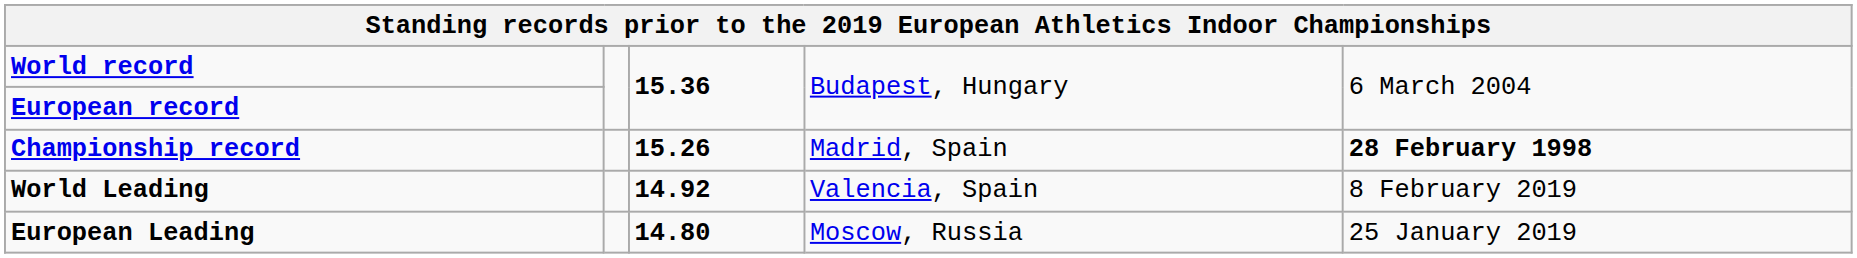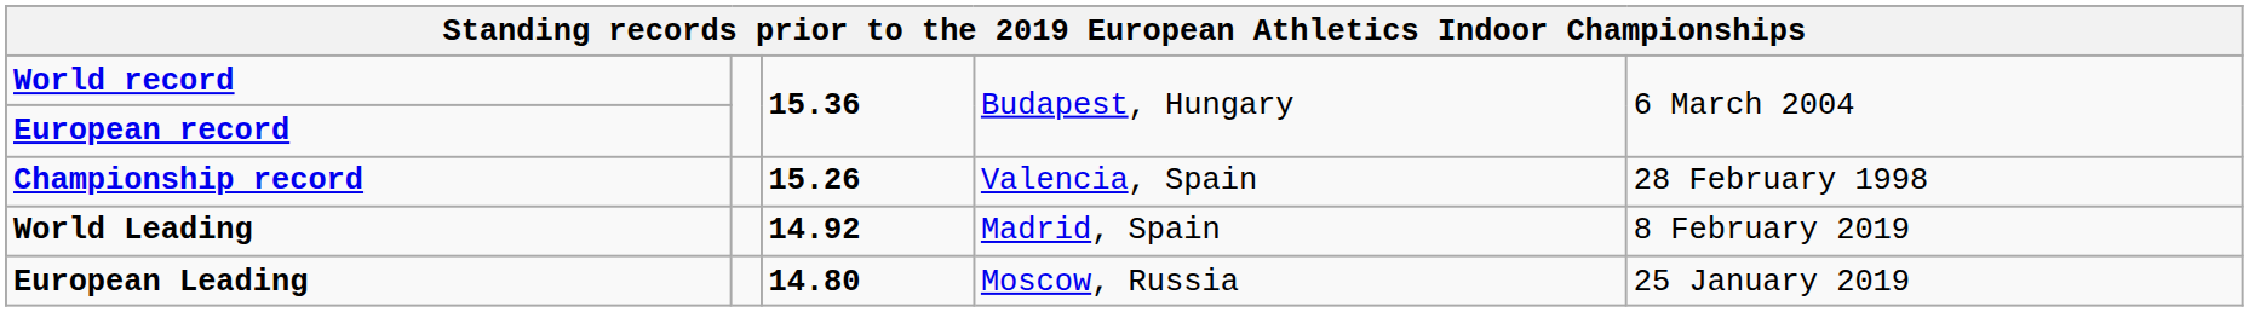Championship record | column 4: Madrid, Spain -> Valencia, Spain
Championship record | column 5: bold -> normal
World Leading | column 4: Valencia, Spain -> Madrid, Spain
